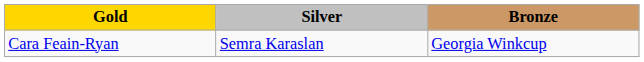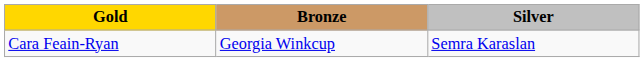columns swapped: Silver <-> Bronze
